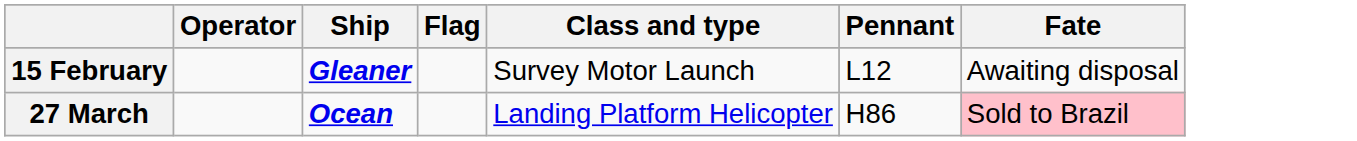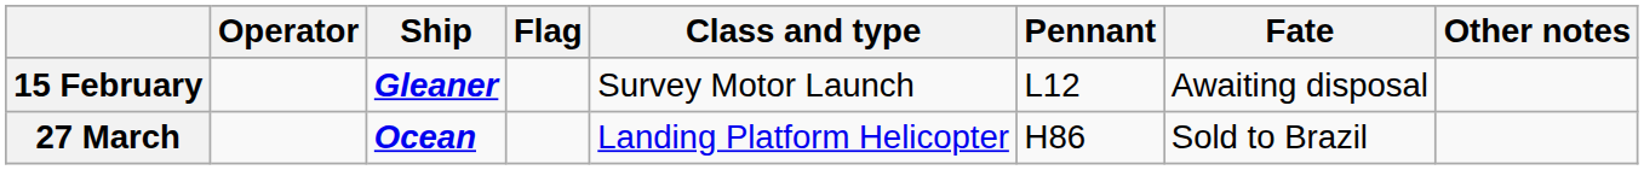+ column: Other notes
27 March | Fate: pink background -> no background
